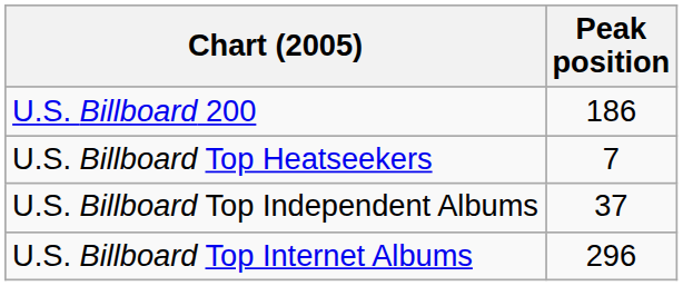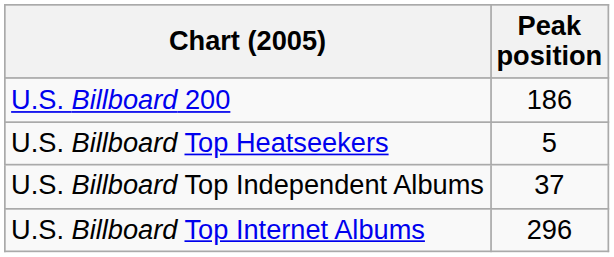U.S. Billboard Top Heatseekers | Peak position: 7 -> 5
